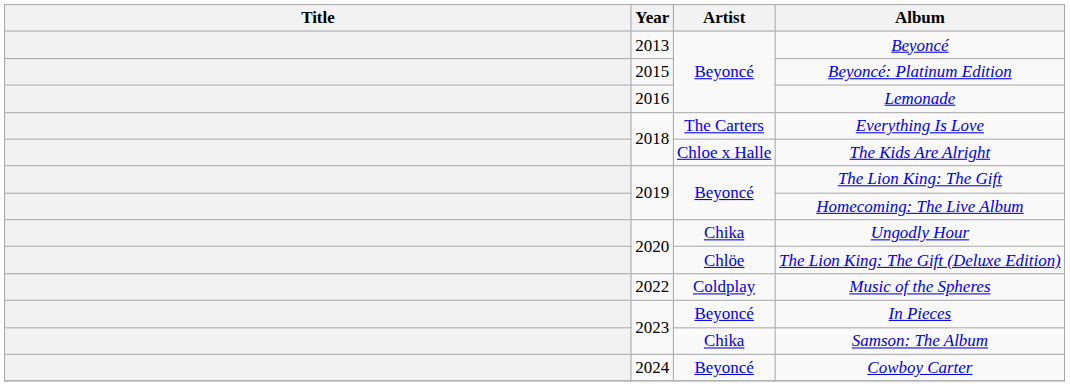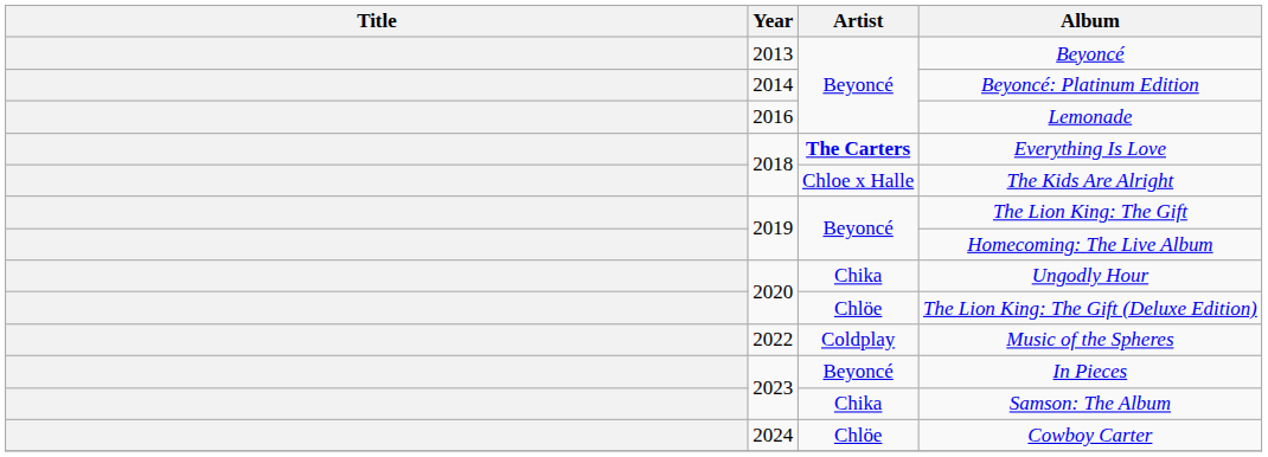Beyoncé: Platinum Edition | Year: 2015 -> 2014
Everything Is Love | Artist: normal -> bold
Cowboy Carter | Artist: Beyoncé -> Chlöe
